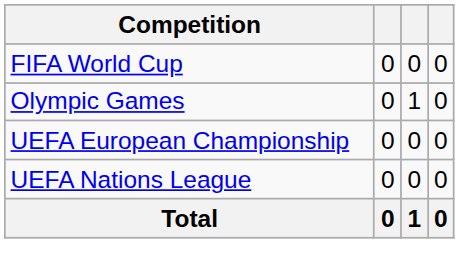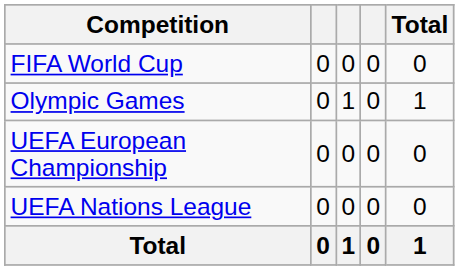+ column: Total | 0 | 1 | 0 | 0 | 1
